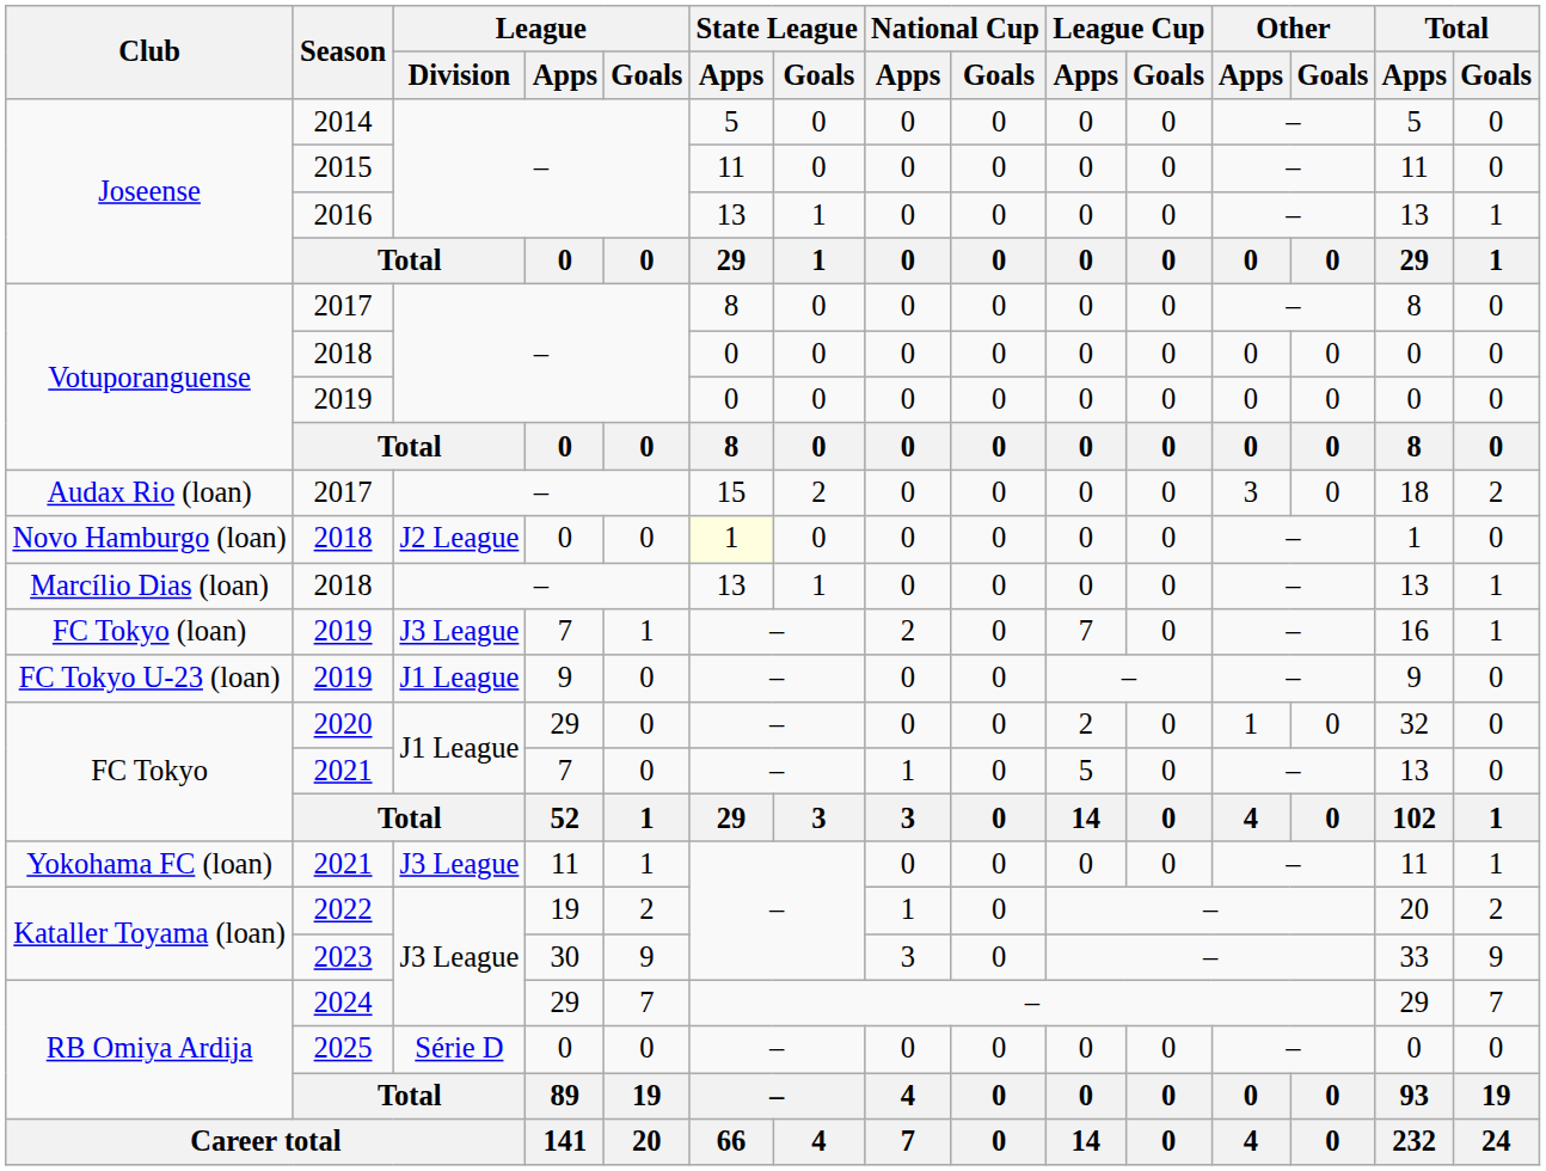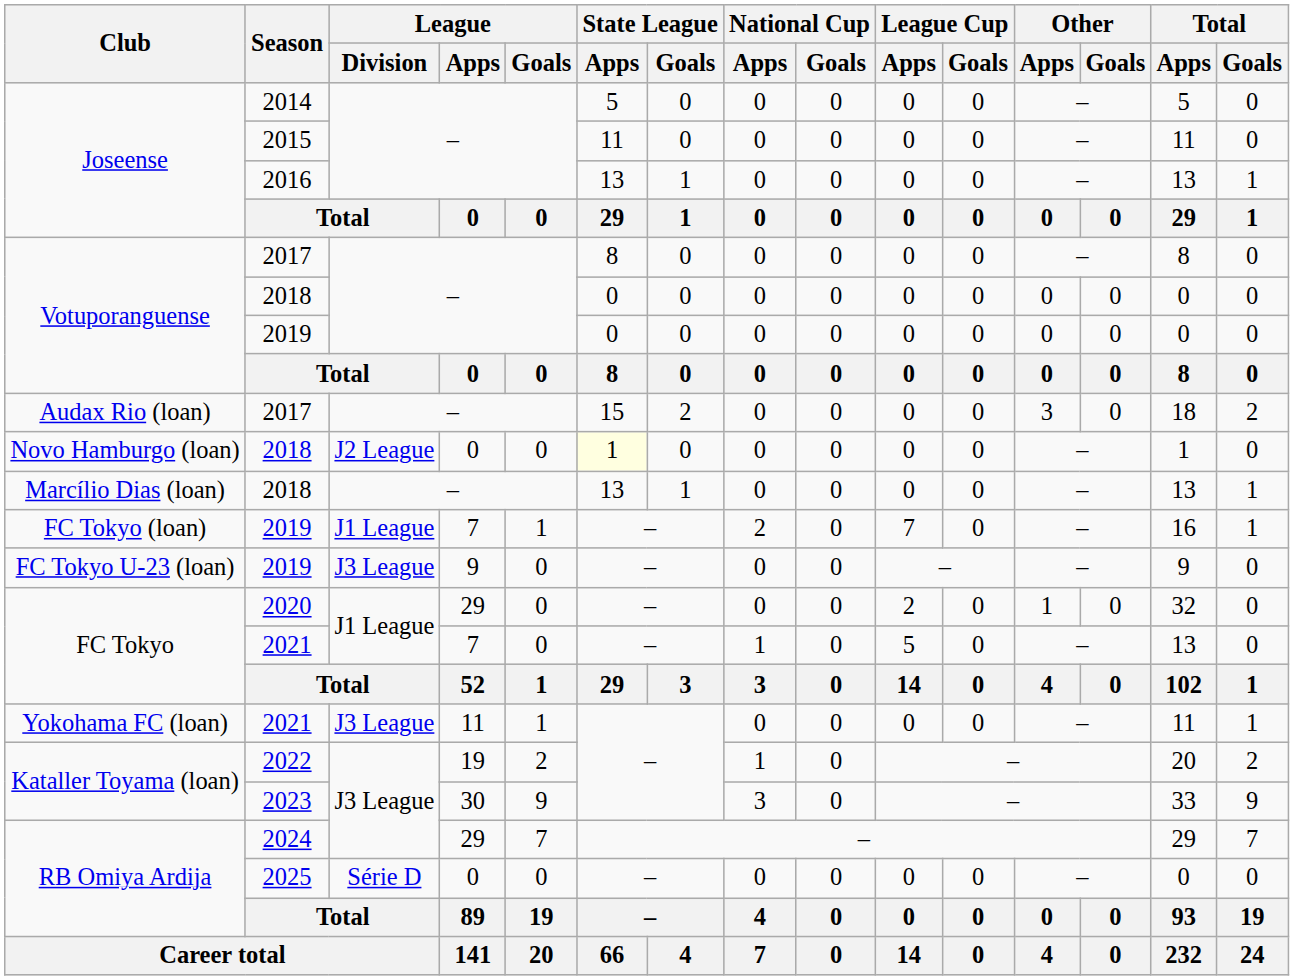FC Tokyo (loan) / 2019 | League / Division: J3 League -> J1 League
FC Tokyo U-23 (loan) / 2019 | League / Division: J1 League -> J3 League
